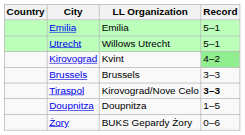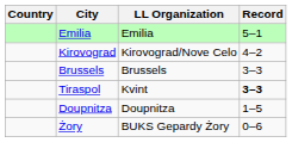- row: Utrecht | Willows Utrecht | 5–1
Kirovograd | LL Organization: Kvint -> Kirovograd/Nove Celo
Kirovograd | Record: lightgreen background -> no background
Tiraspol | LL Organization: Kirovograd/Nove Celo -> Kvint
